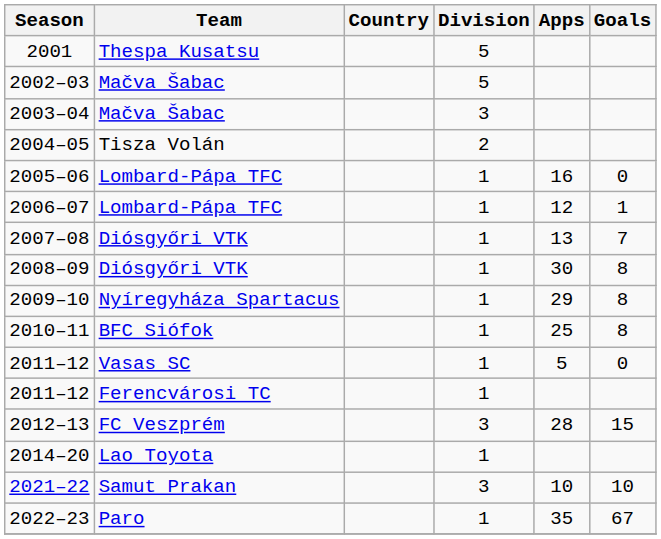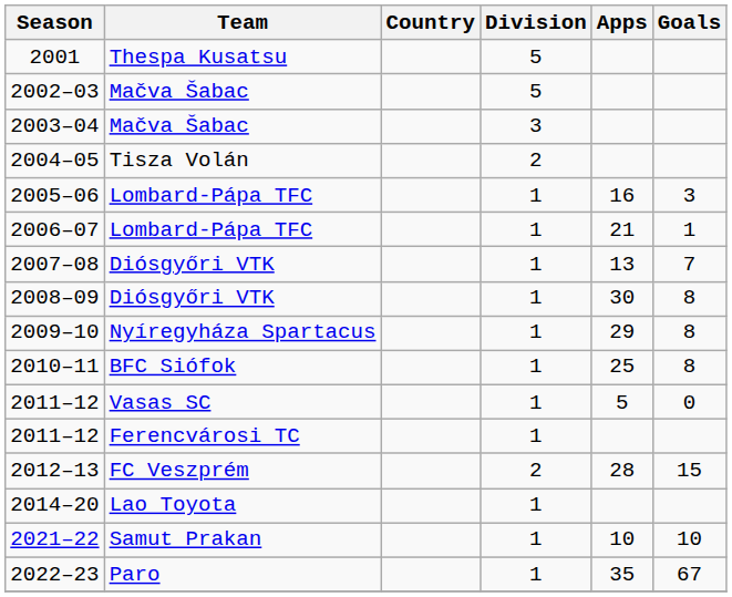2005–06 | Goals: 0 -> 3
2006–07 | Apps: 12 -> 21
2012–13 | Division: 3 -> 2
2021–22 | Division: 3 -> 1
